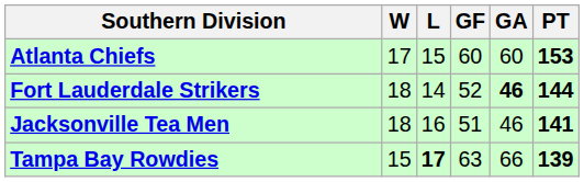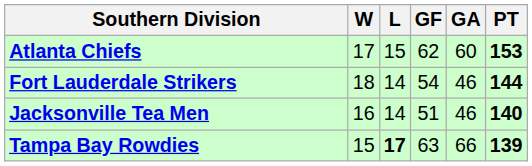Atlanta Chiefs | GF: 60 -> 62
Fort Lauderdale Strikers | GF: 52 -> 54
Fort Lauderdale Strikers | GA: bold -> normal
Jacksonville Tea Men | W: 18 -> 16
Jacksonville Tea Men | L: 16 -> 14
Jacksonville Tea Men | PT: 141 -> 140
